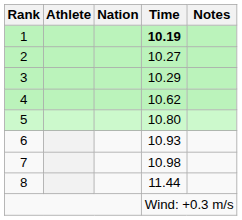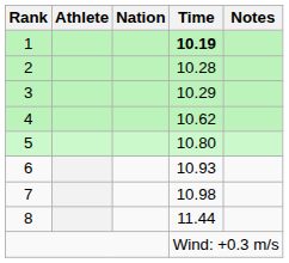2 | Time: 10.27 -> 10.28
